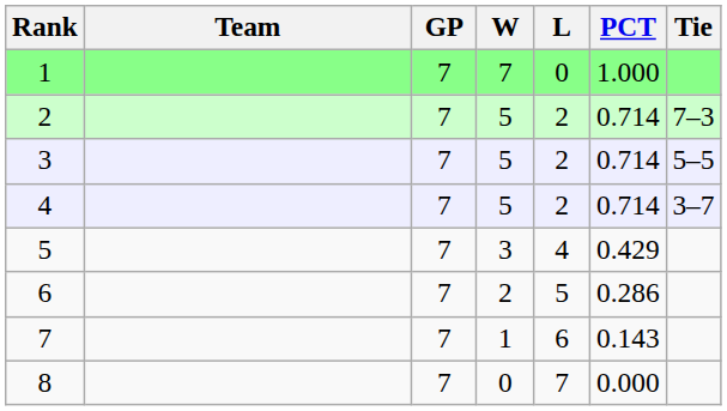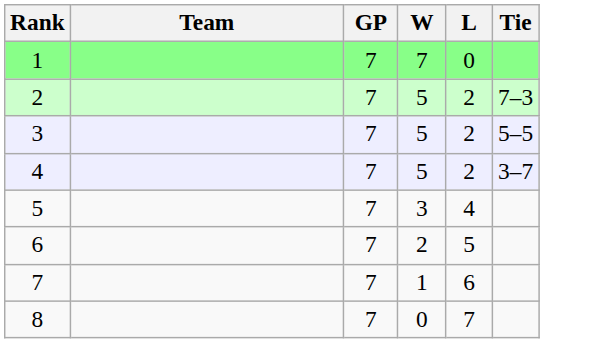- column: PCT | 1.000 | 0.714 | 0.714 | 0.714 | 0.429 | 0.286 | 0.143 | 0.000
